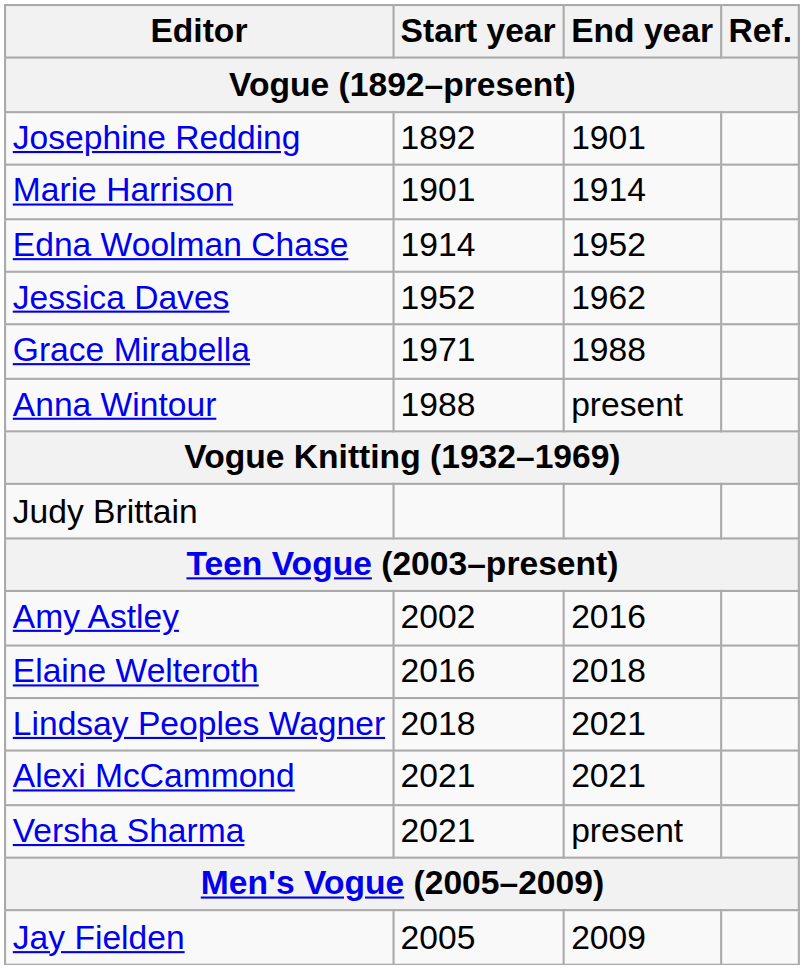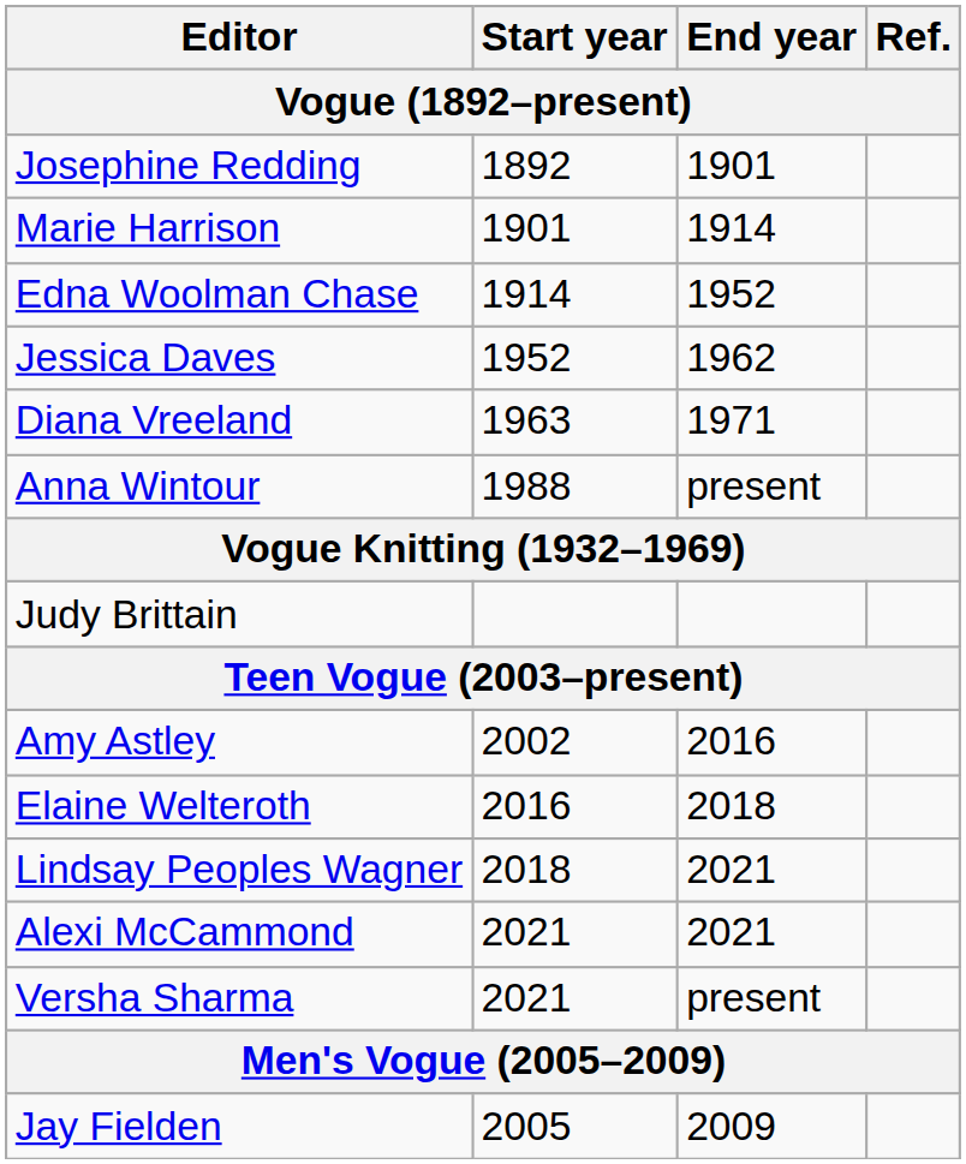+ row: Diana Vreeland | 1963 | 1971
- row: Grace Mirabella | 1971 | 1988
